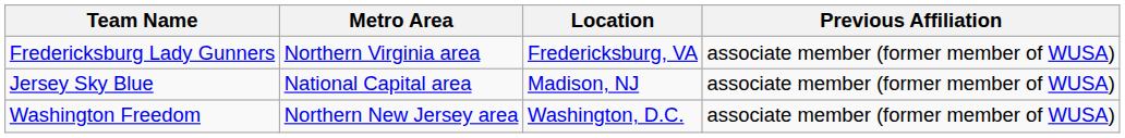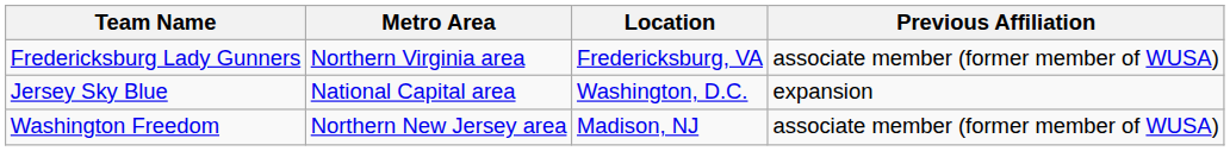Jersey Sky Blue | Location: Madison, NJ -> Washington, D.C.
Jersey Sky Blue | Previous Affiliation: associate member (former member of WUSA) -> expansion
Washington Freedom | Location: Washington, D.C. -> Madison, NJ
